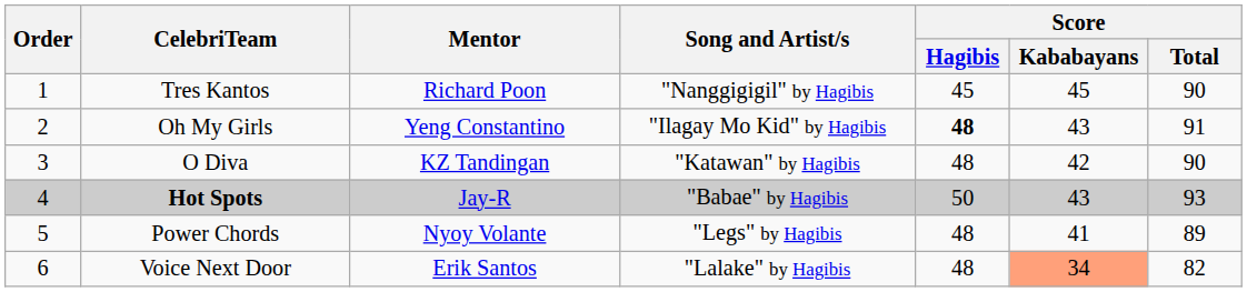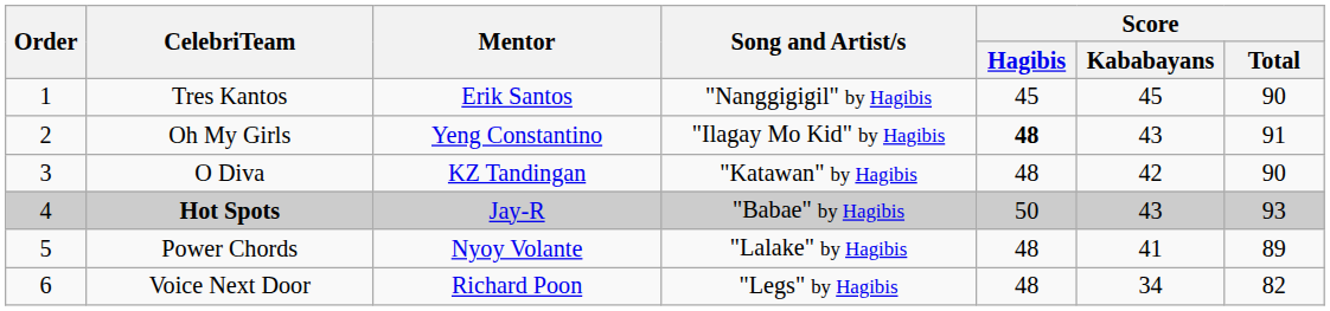Tres Kantos | Mentor: Richard Poon -> Erik Santos
Power Chords | Song and Artist/s: "Legs" by Hagibis -> "Lalake" by Hagibis
Voice Next Door | Mentor: Erik Santos -> Richard Poon
Voice Next Door | Song and Artist/s: "Lalake" by Hagibis -> "Legs" by Hagibis
Voice Next Door | Score / Kababayans: lightsalmon background -> no background
